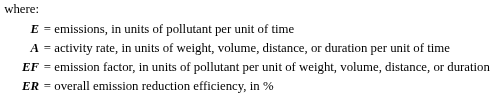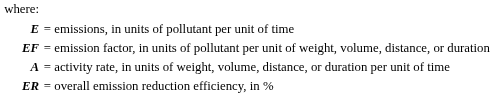rows swapped: A <-> EF
